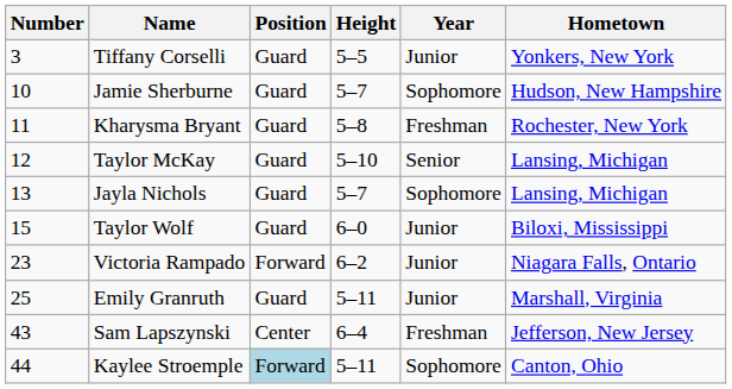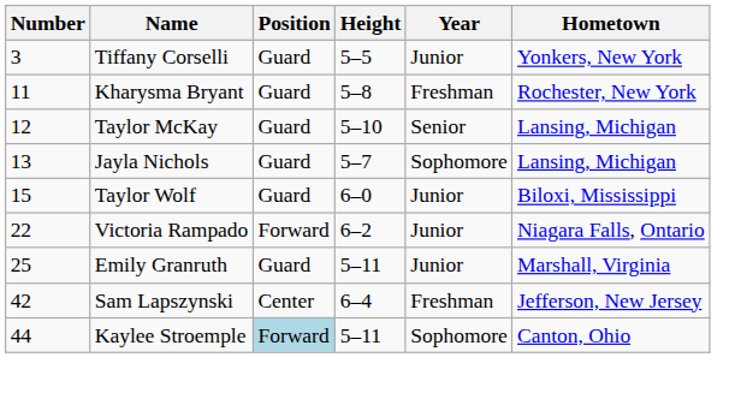- row: 10 | Jamie Sherburne | Guard | 5–7 | Sophomore | Hudson, New Hampshire
Victoria Rampado | Number: 23 -> 22
Sam Lapszynski | Number: 43 -> 42
